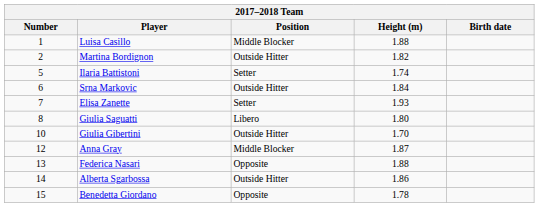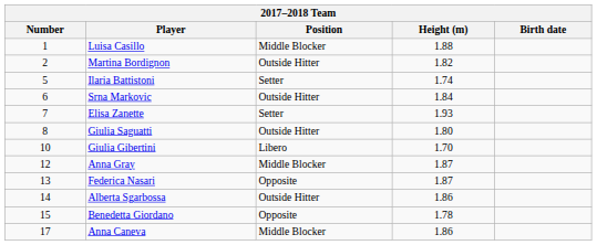Giulia Saguatti | Position: Libero -> Outside Hitter
Giulia Gibertini | Position: Outside Hitter -> Libero
Federica Nasari | Height (m): 1.88 -> 1.87
+ row: 17 | Anna Caneva | Middle Blocker | 1.86
